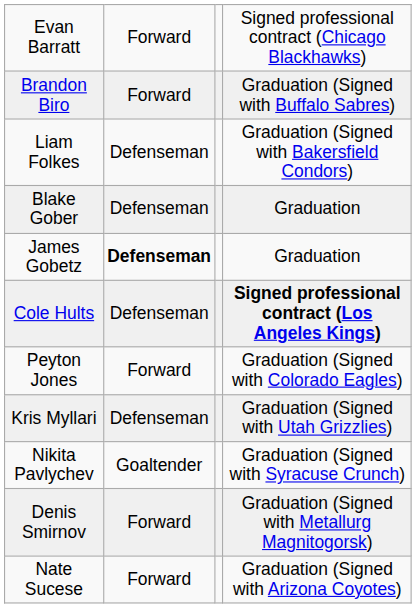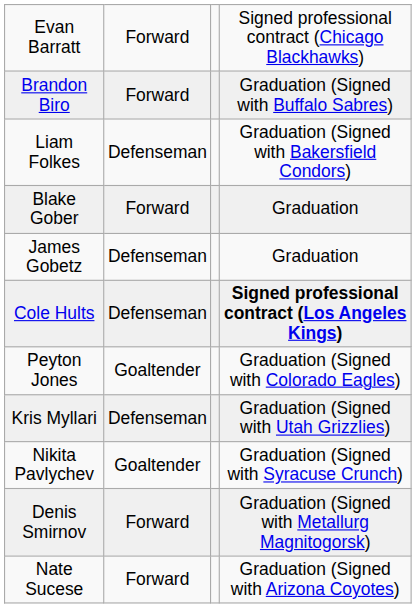Blake Gober | column 2: Defenseman -> Forward
James Gobetz | column 2: bold -> normal
Peyton Jones | column 2: Forward -> Goaltender
